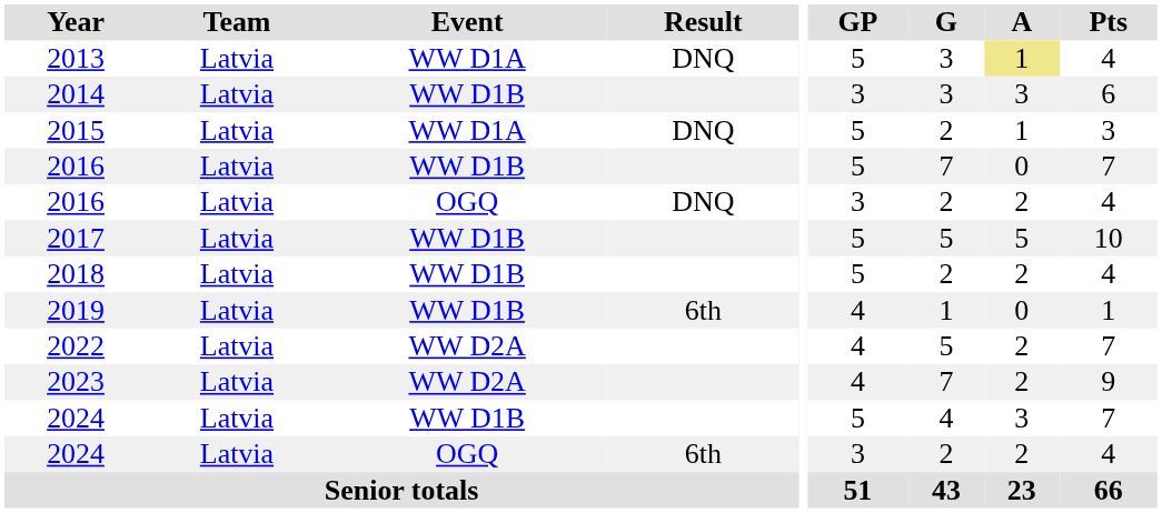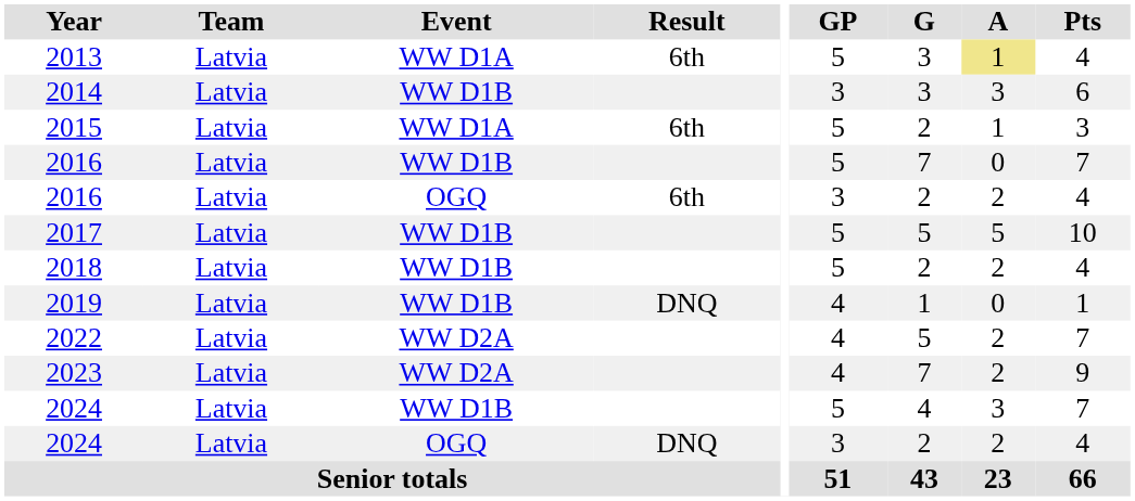2013 | Result: DNQ -> 6th
2015 | Result: DNQ -> 6th
2016 / OGQ | Result: DNQ -> 6th
2019 | Result: 6th -> DNQ
2024 / OGQ | Result: 6th -> DNQ
